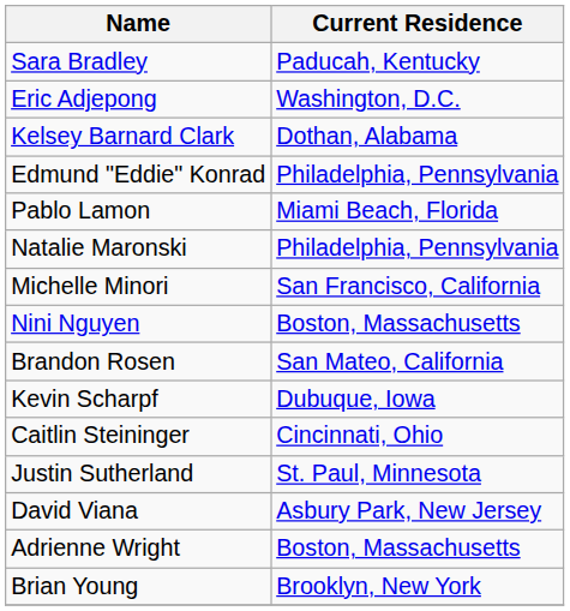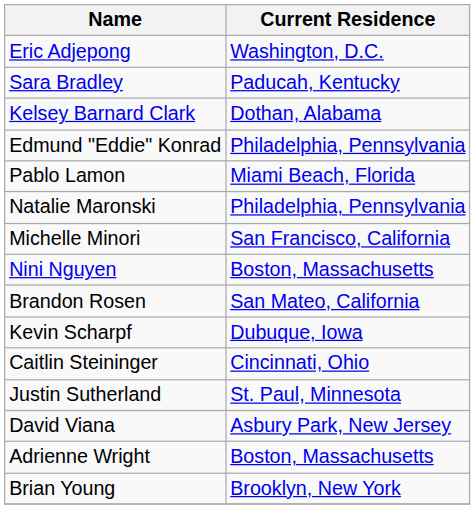rows swapped: Eric Adjepong <-> Sara Bradley
